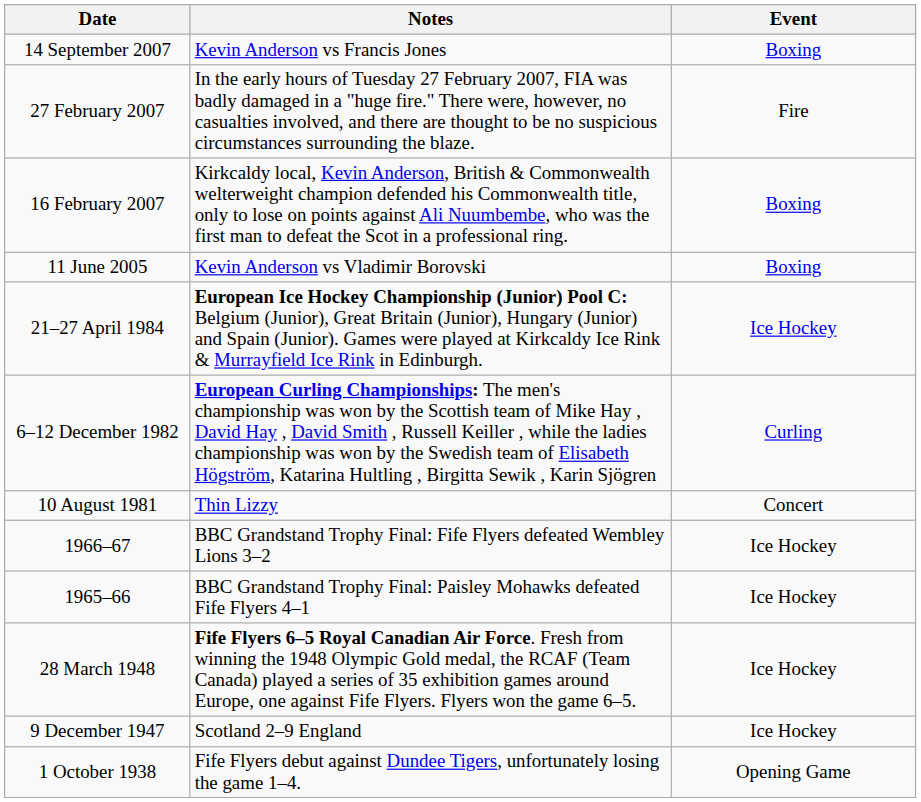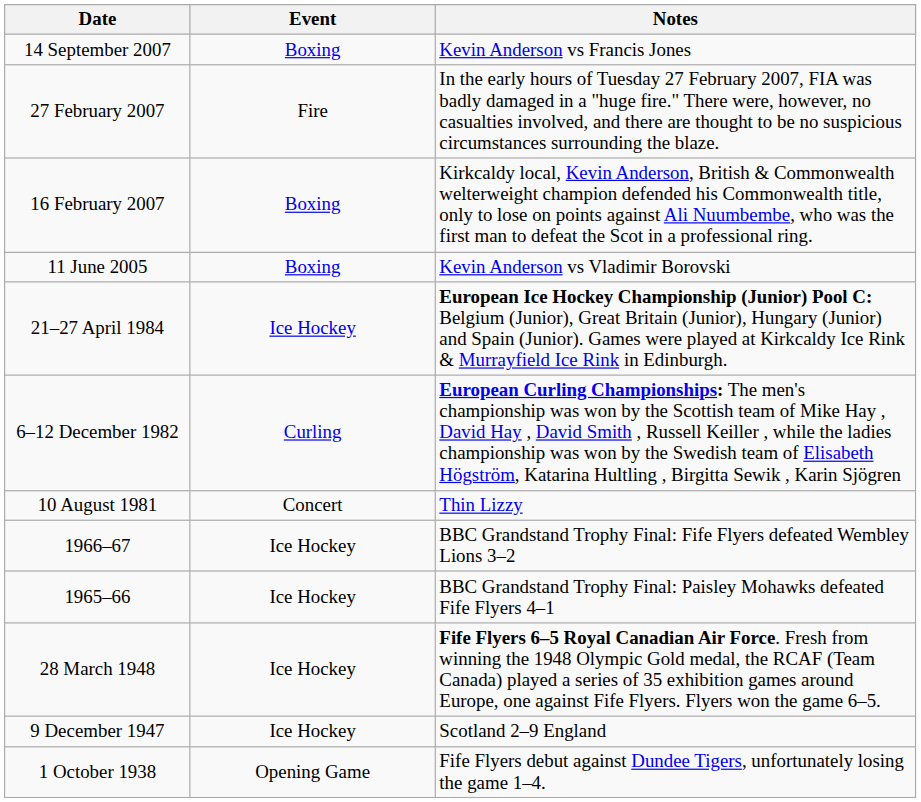columns swapped: Event <-> Notes
